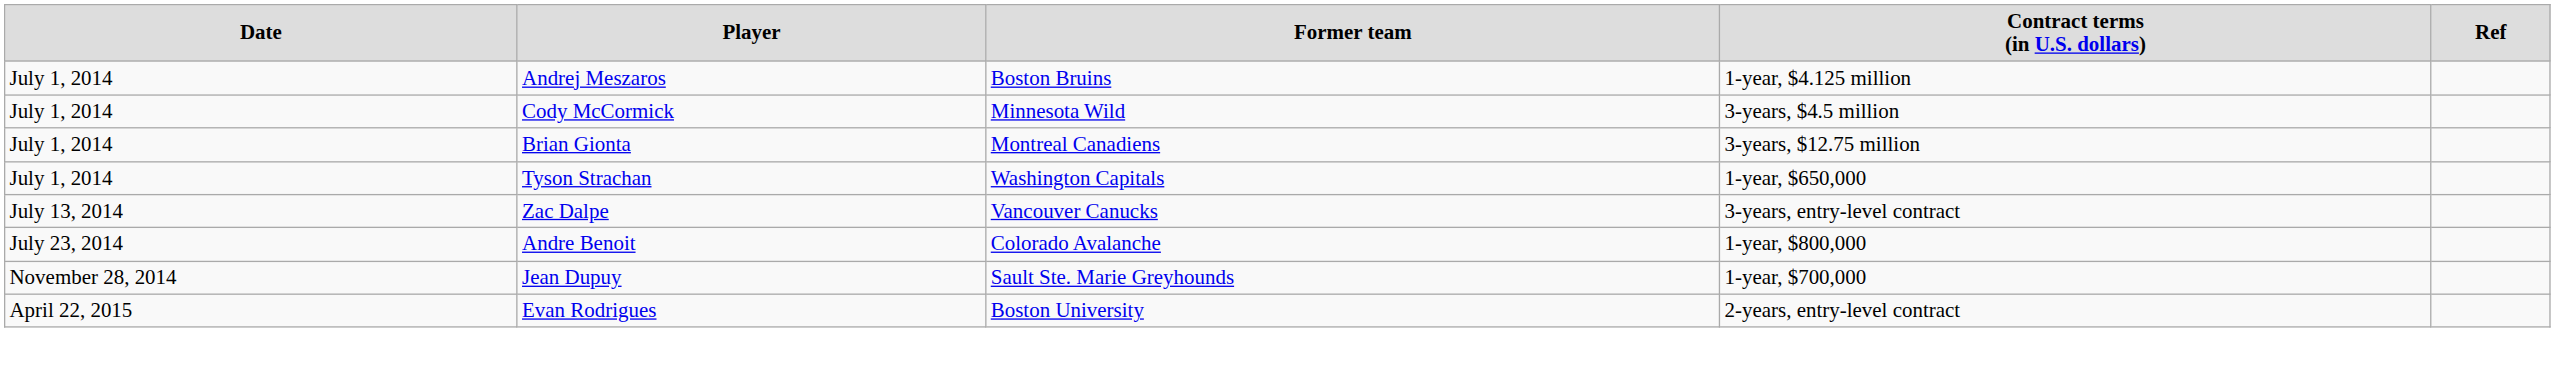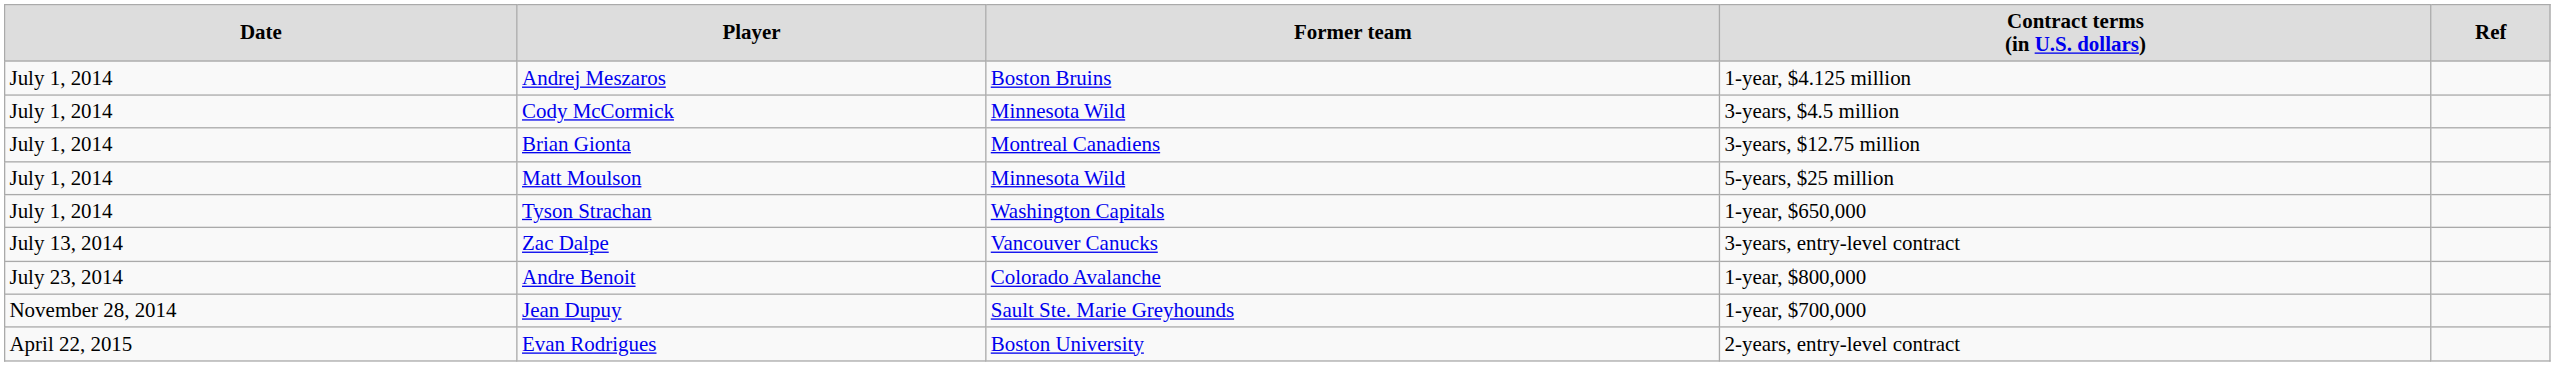+ row: July 1, 2014 | Matt Moulson | Minnesota Wild | 5-years, $25 million
